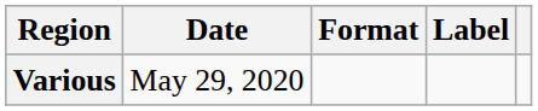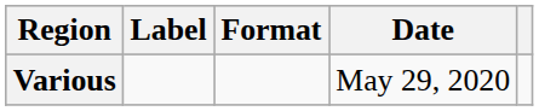columns swapped: Date <-> Label
